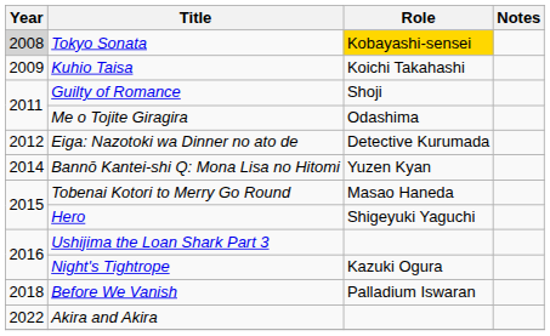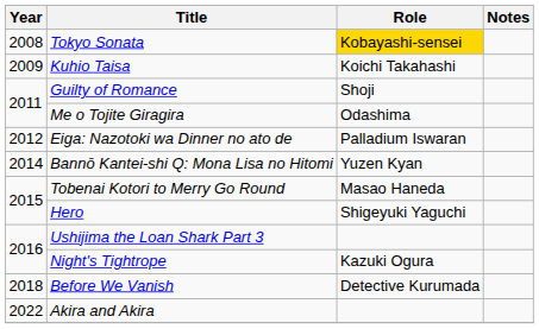Tokyo Sonata | Year: lightgrey background -> no background
Eiga: Nazotoki wa Dinner no ato de | Role: Detective Kurumada -> Palladium Iswaran
Before We Vanish | Role: Palladium Iswaran -> Detective Kurumada
